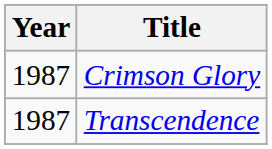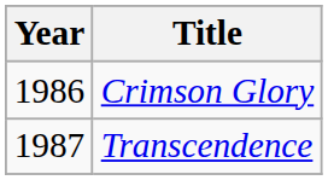Crimson Glory | Year: 1987 -> 1986
